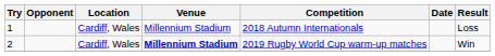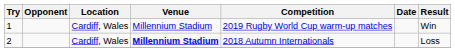1 | Competition: 2018 Autumn Internationals -> 2019 Rugby World Cup warm-up matches
1 | Result: Loss -> Win
2 | Competition: 2019 Rugby World Cup warm-up matches -> 2018 Autumn Internationals
2 | Result: Win -> Loss
